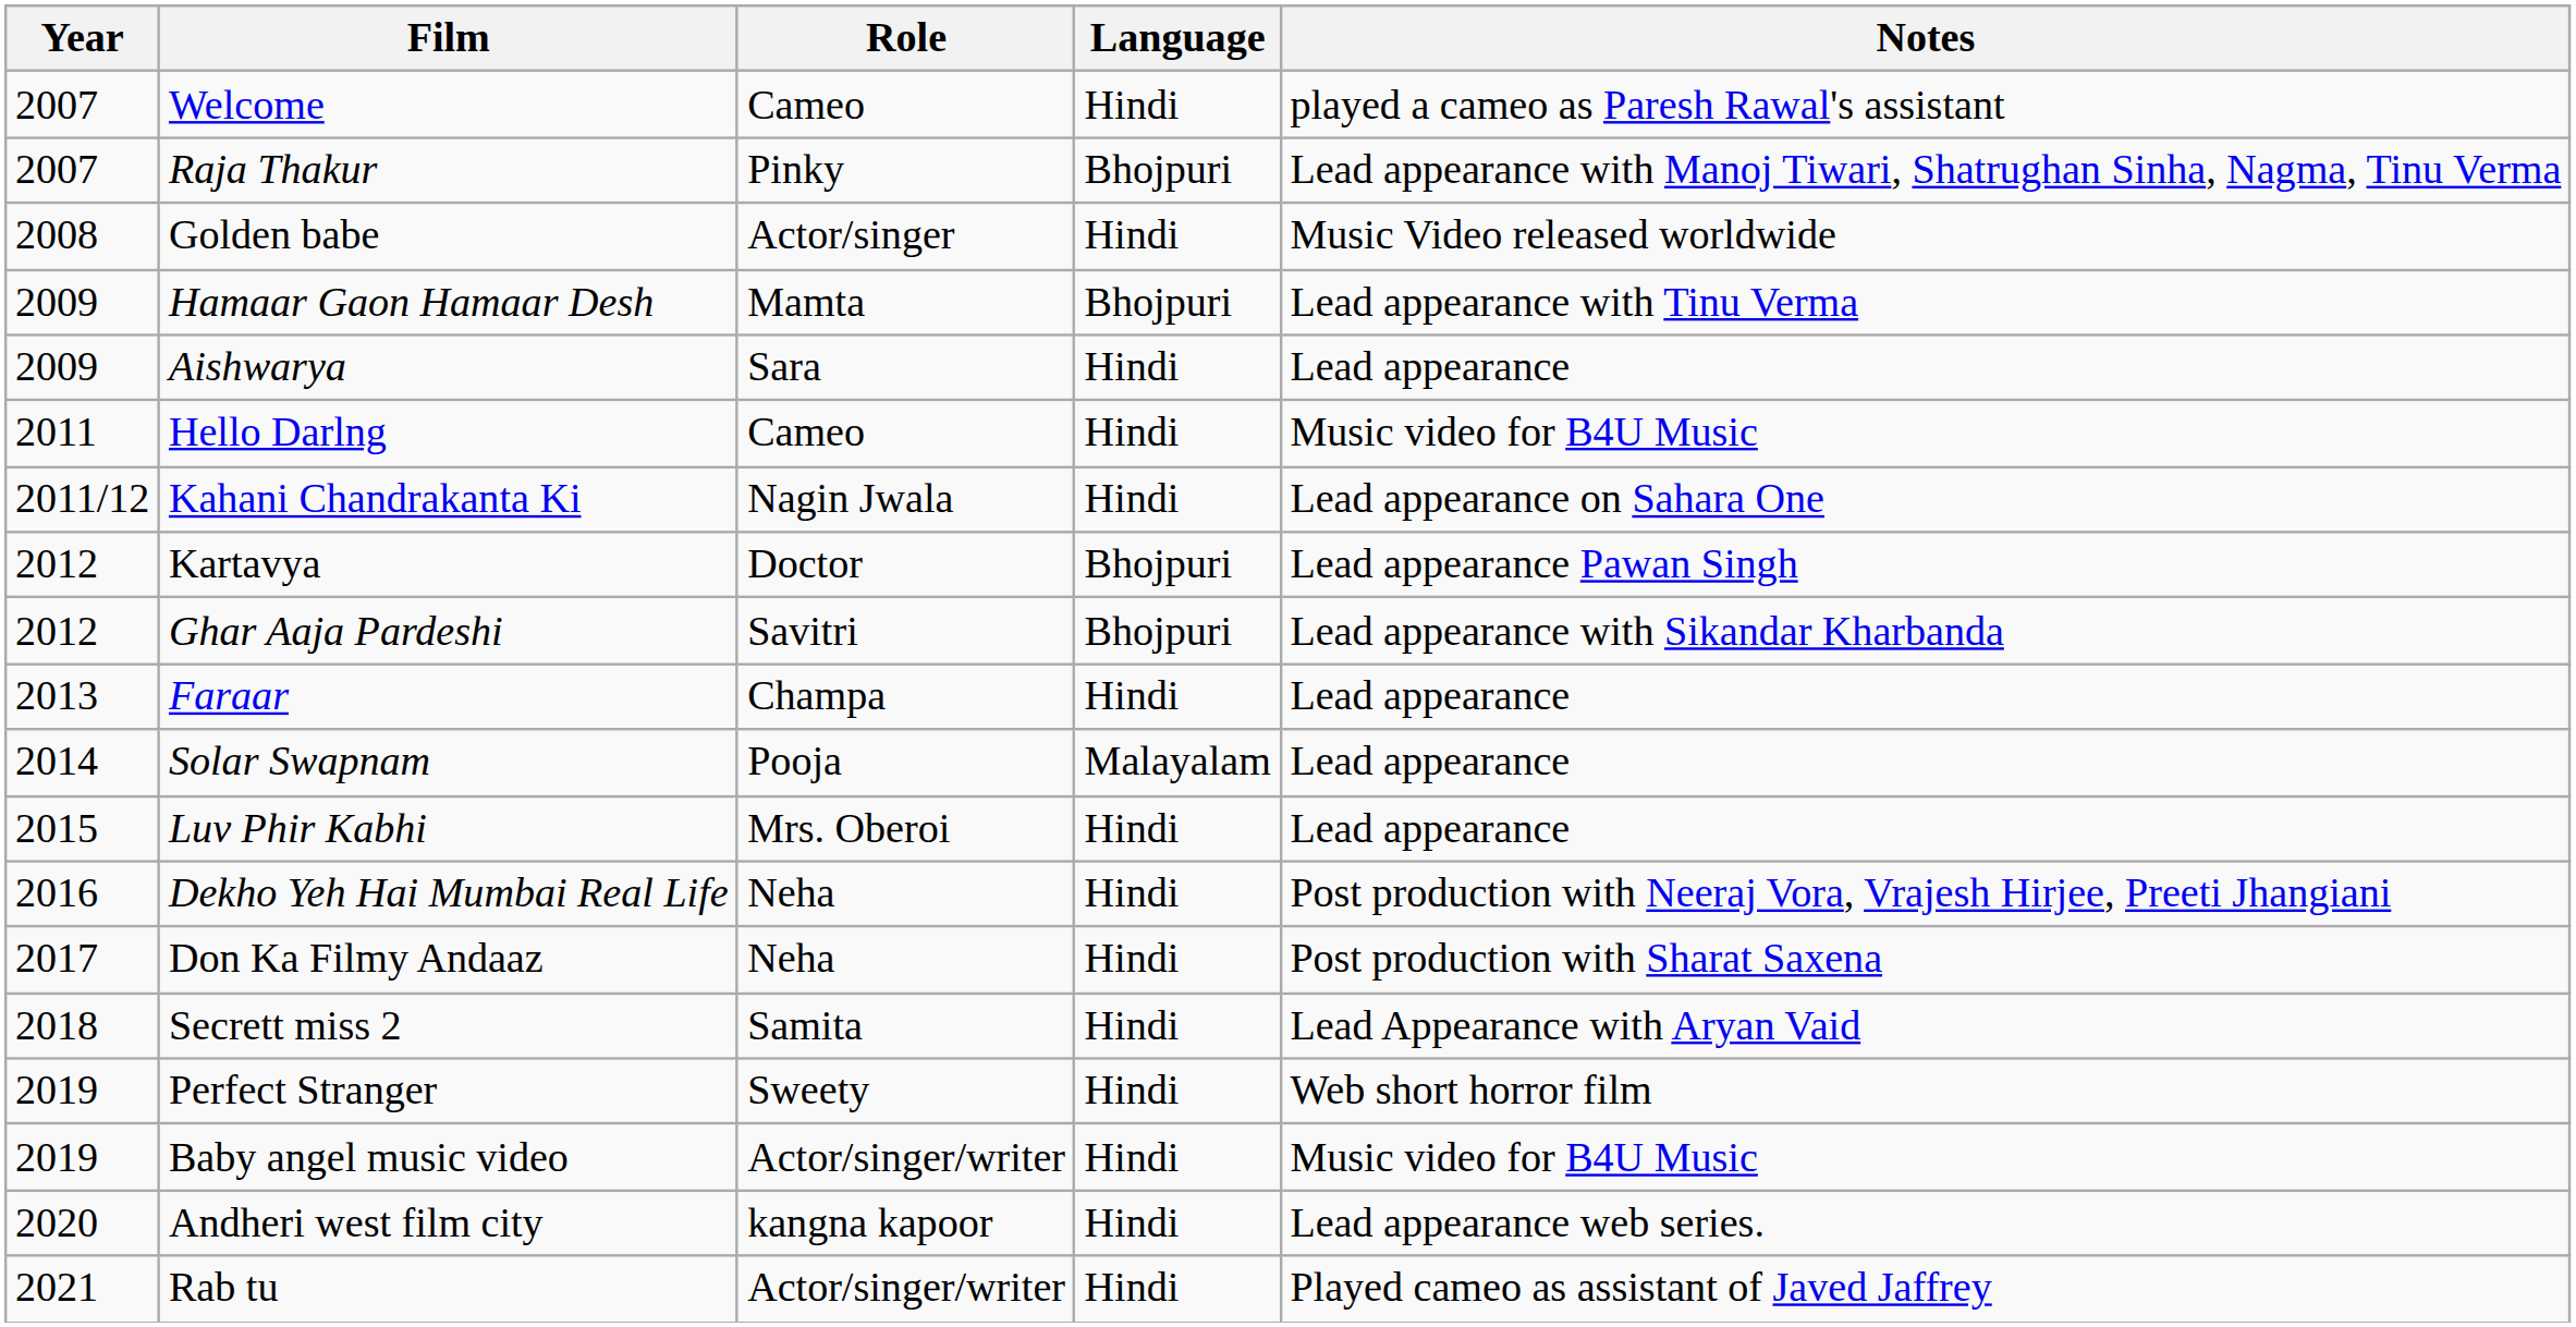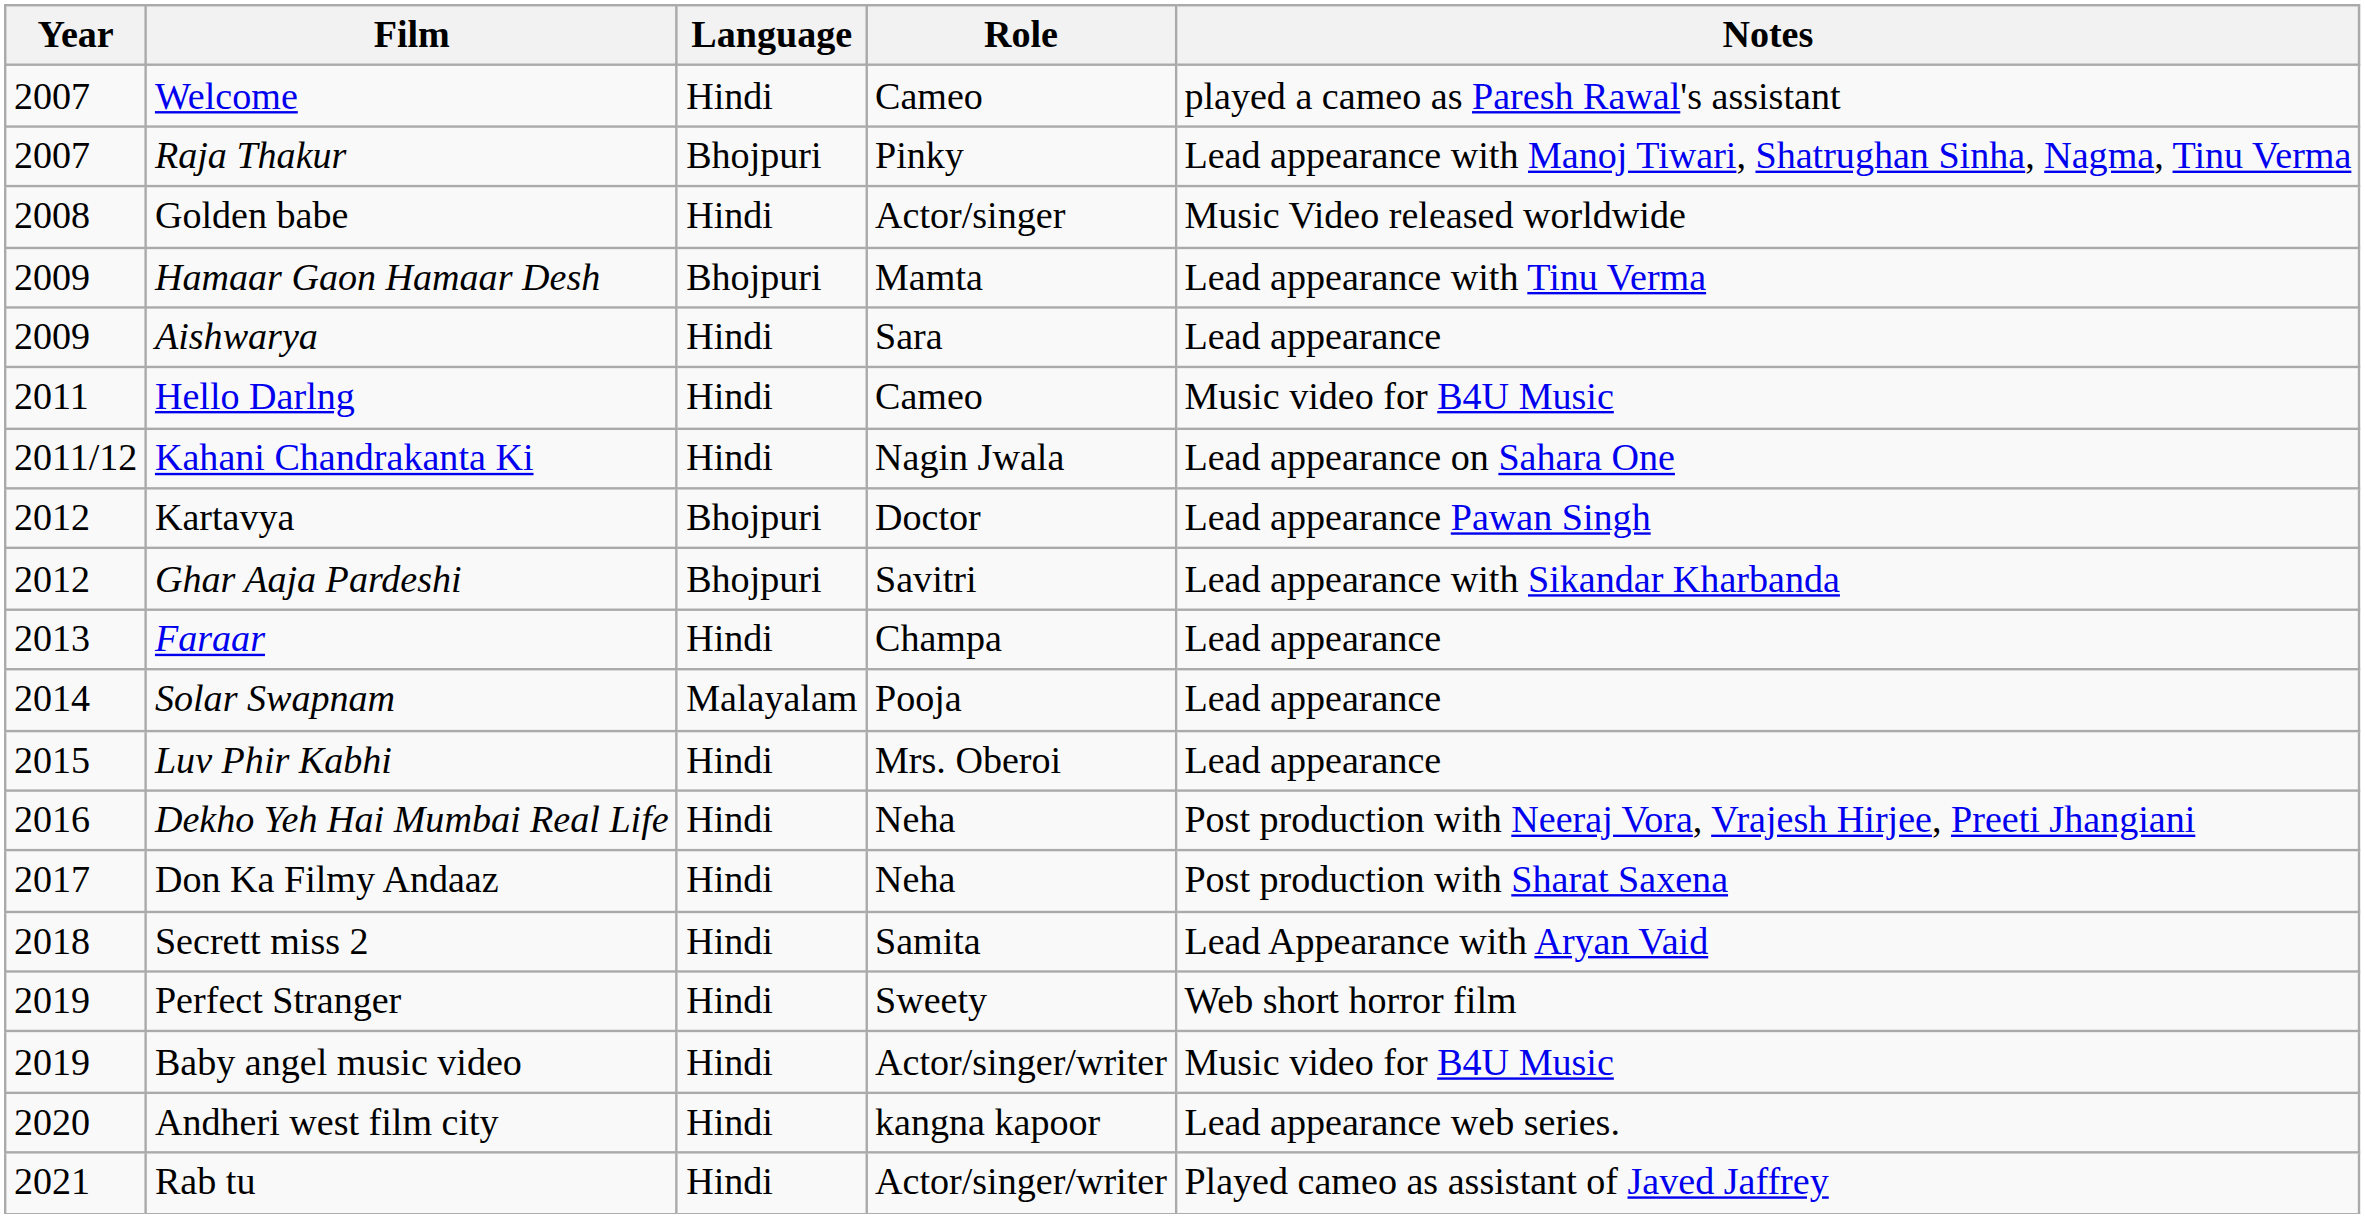columns swapped: Role <-> Language
